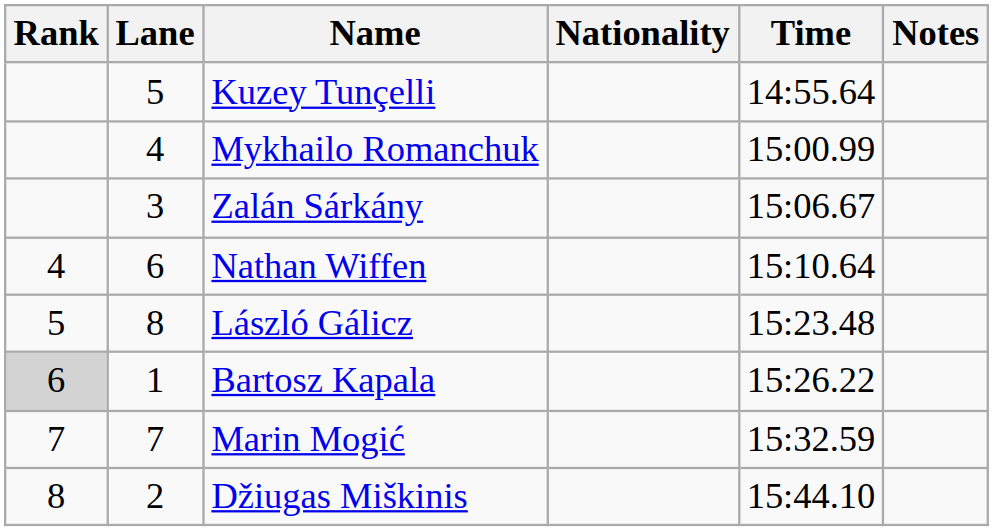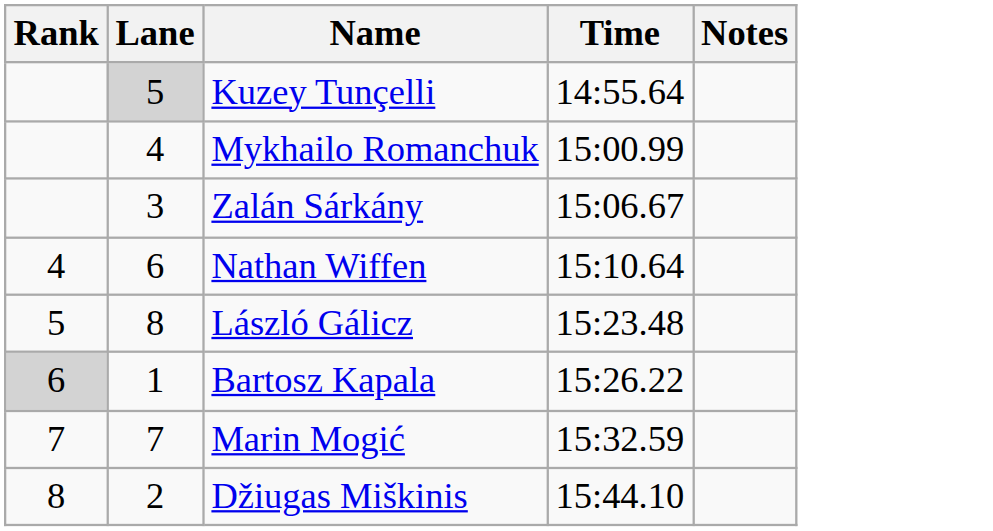- column: Nationality
Kuzey Tunçelli | Lane: no background -> lightgrey background
